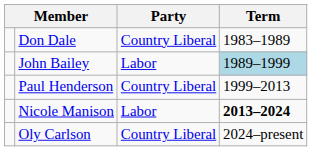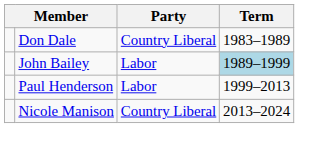Paul Henderson | Party: Country Liberal -> Labor
Nicole Manison | Party: Labor -> Country Liberal
Nicole Manison | Term: bold -> normal
- row: Oly Carlson | Country Liberal | 2024–present
